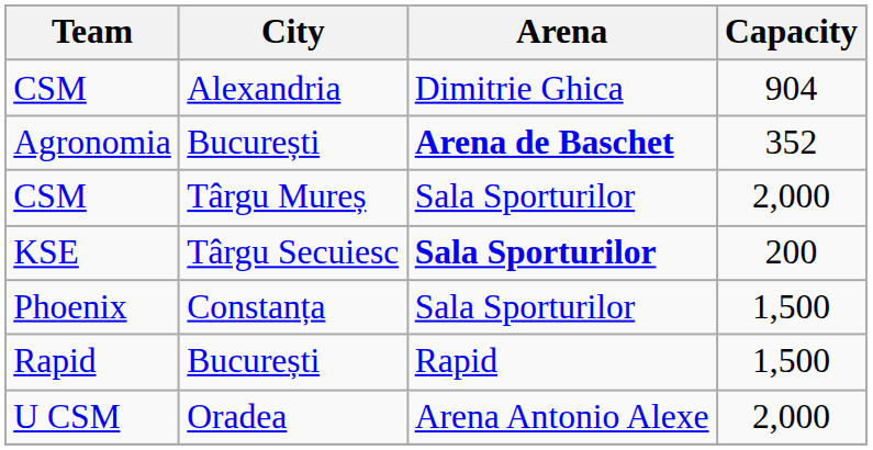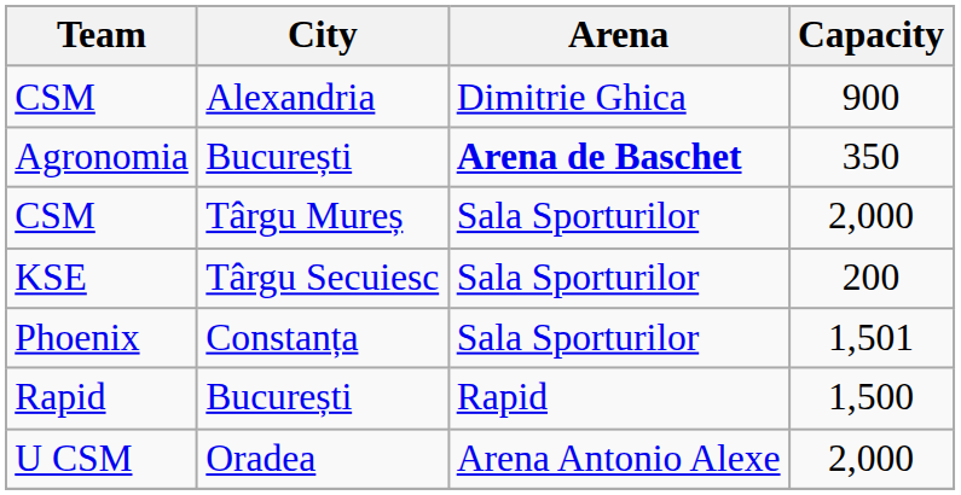CSM / Alexandria | Capacity: 904 -> 900
Agronomia | Capacity: 352 -> 350
KSE | Arena: bold -> normal
Phoenix | Capacity: 1,500 -> 1,501
